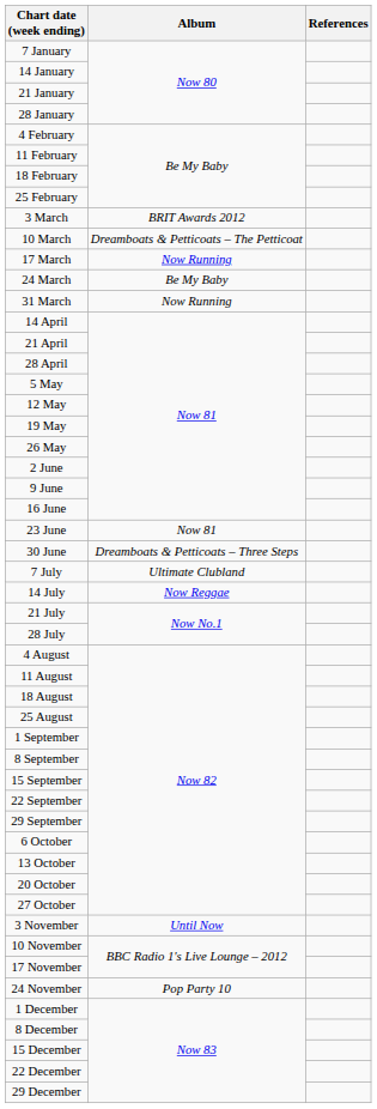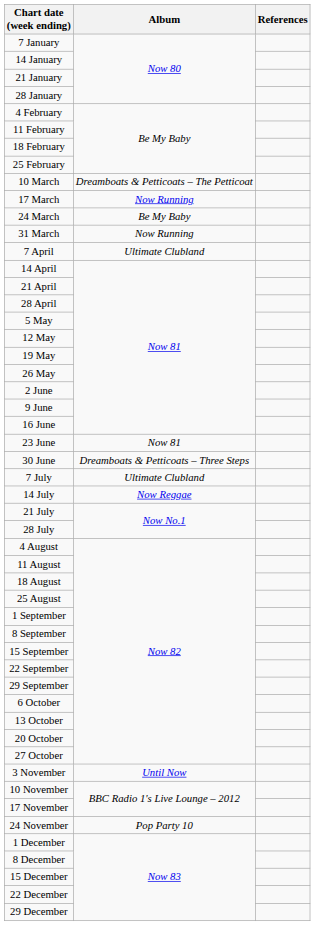- row: 3 March | BRIT Awards 2012
+ row: 7 April | Ultimate Clubland
